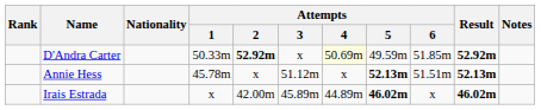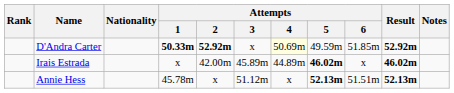D'Andra Carter | Attempts / 1: normal -> bold
rows swapped: Annie Hess <-> Irais Estrada
